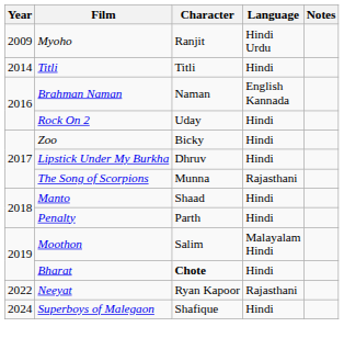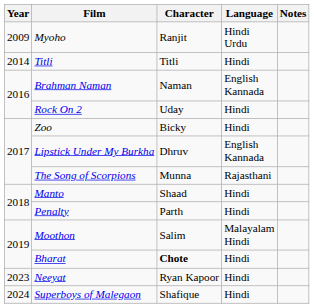Lipstick Under My Burkha | Language: Hindi -> English Kannada
Neeyat | Year: 2022 -> 2023
Neeyat | Language: Rajasthani -> Hindi
